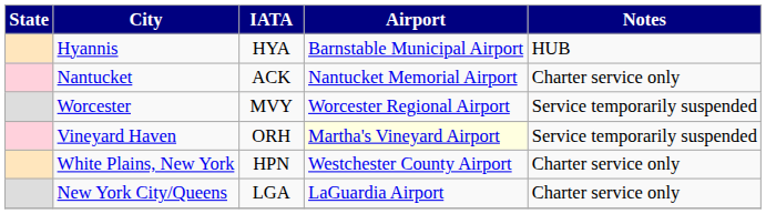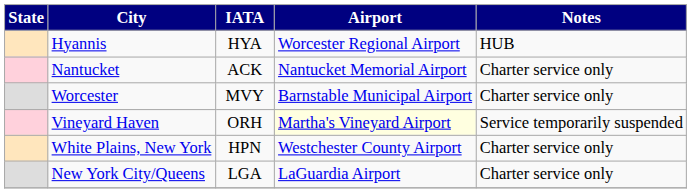Hyannis | Airport: Barnstable Municipal Airport -> Worcester Regional Airport
Worcester | Airport: Worcester Regional Airport -> Barnstable Municipal Airport
Worcester | Notes: Service temporarily suspended -> Charter service only
